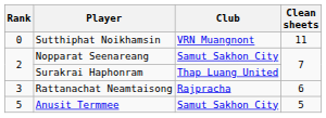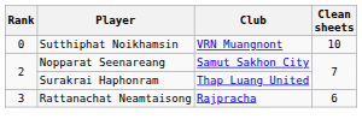Sutthiphat Noikhamsin | Clean sheets: 11 -> 10
- row: 5 | Anusit Termmee | Samut Sakhon City | 5
